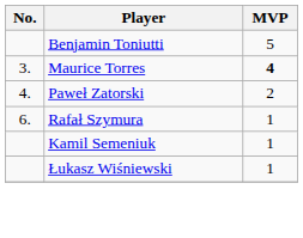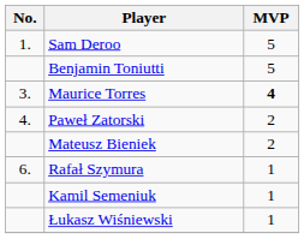+ row: 1. | Sam Deroo | 5
+ row: Mateusz Bieniek | 2
